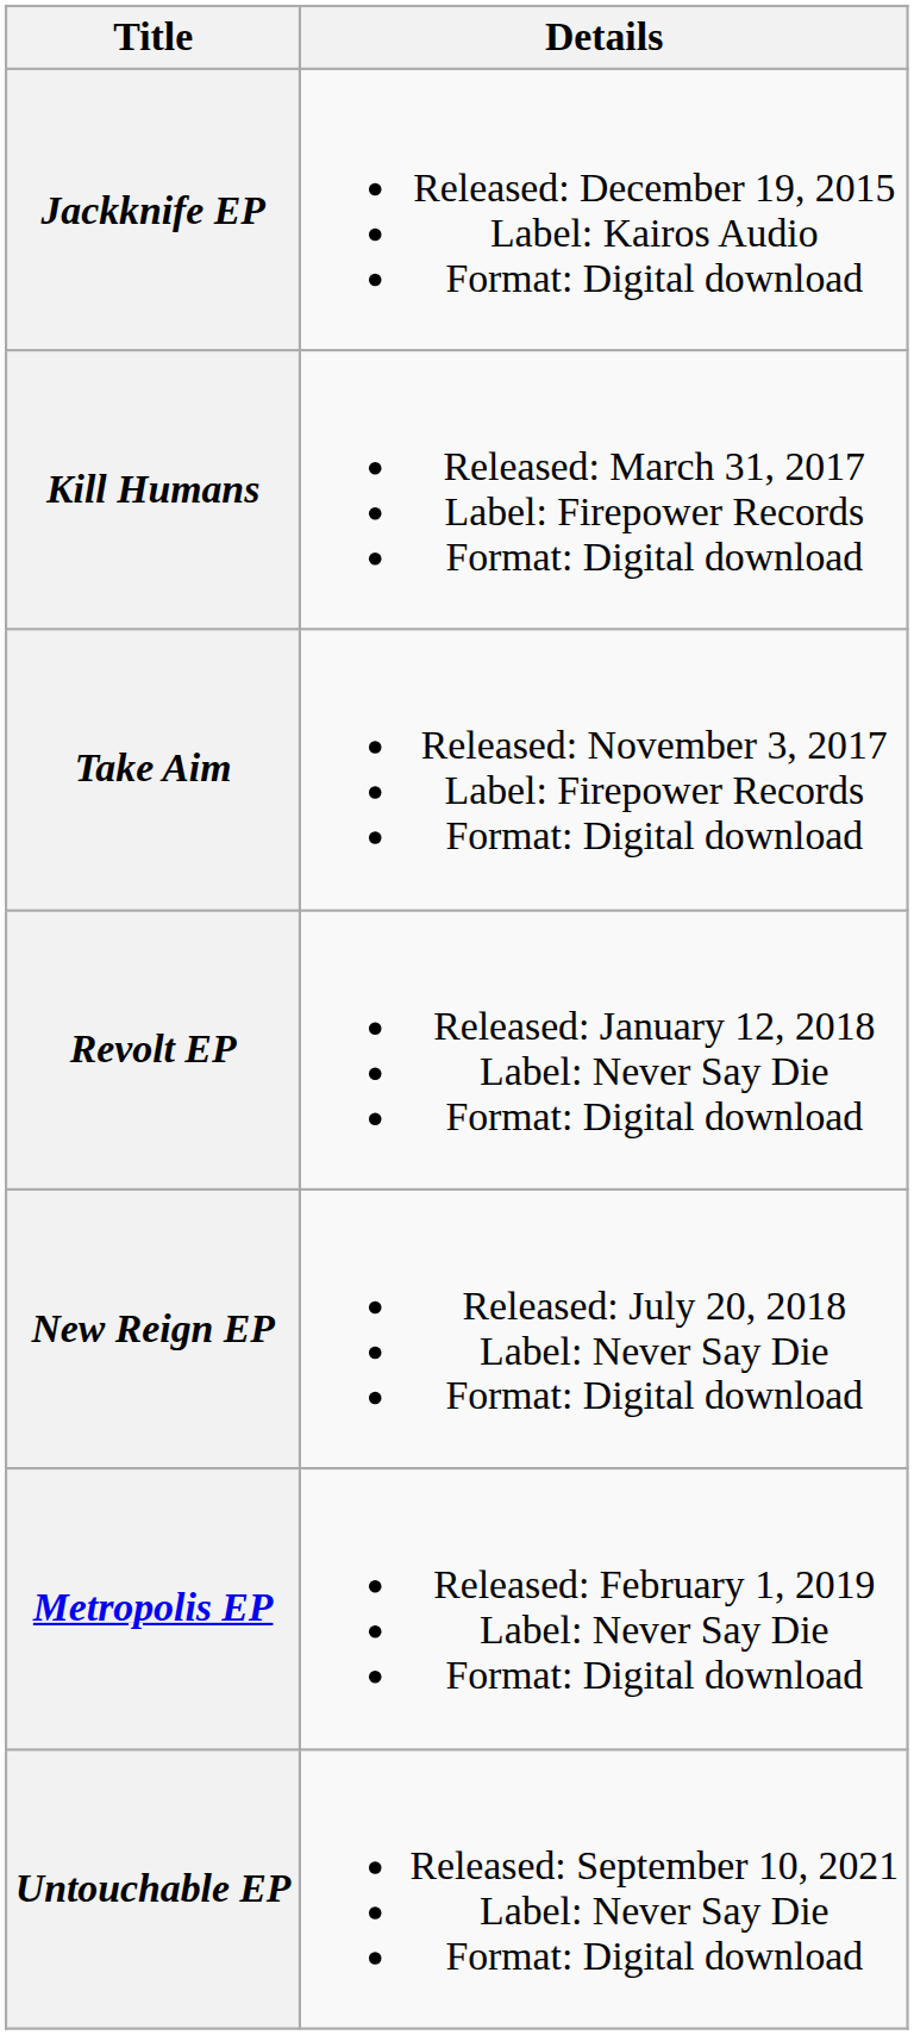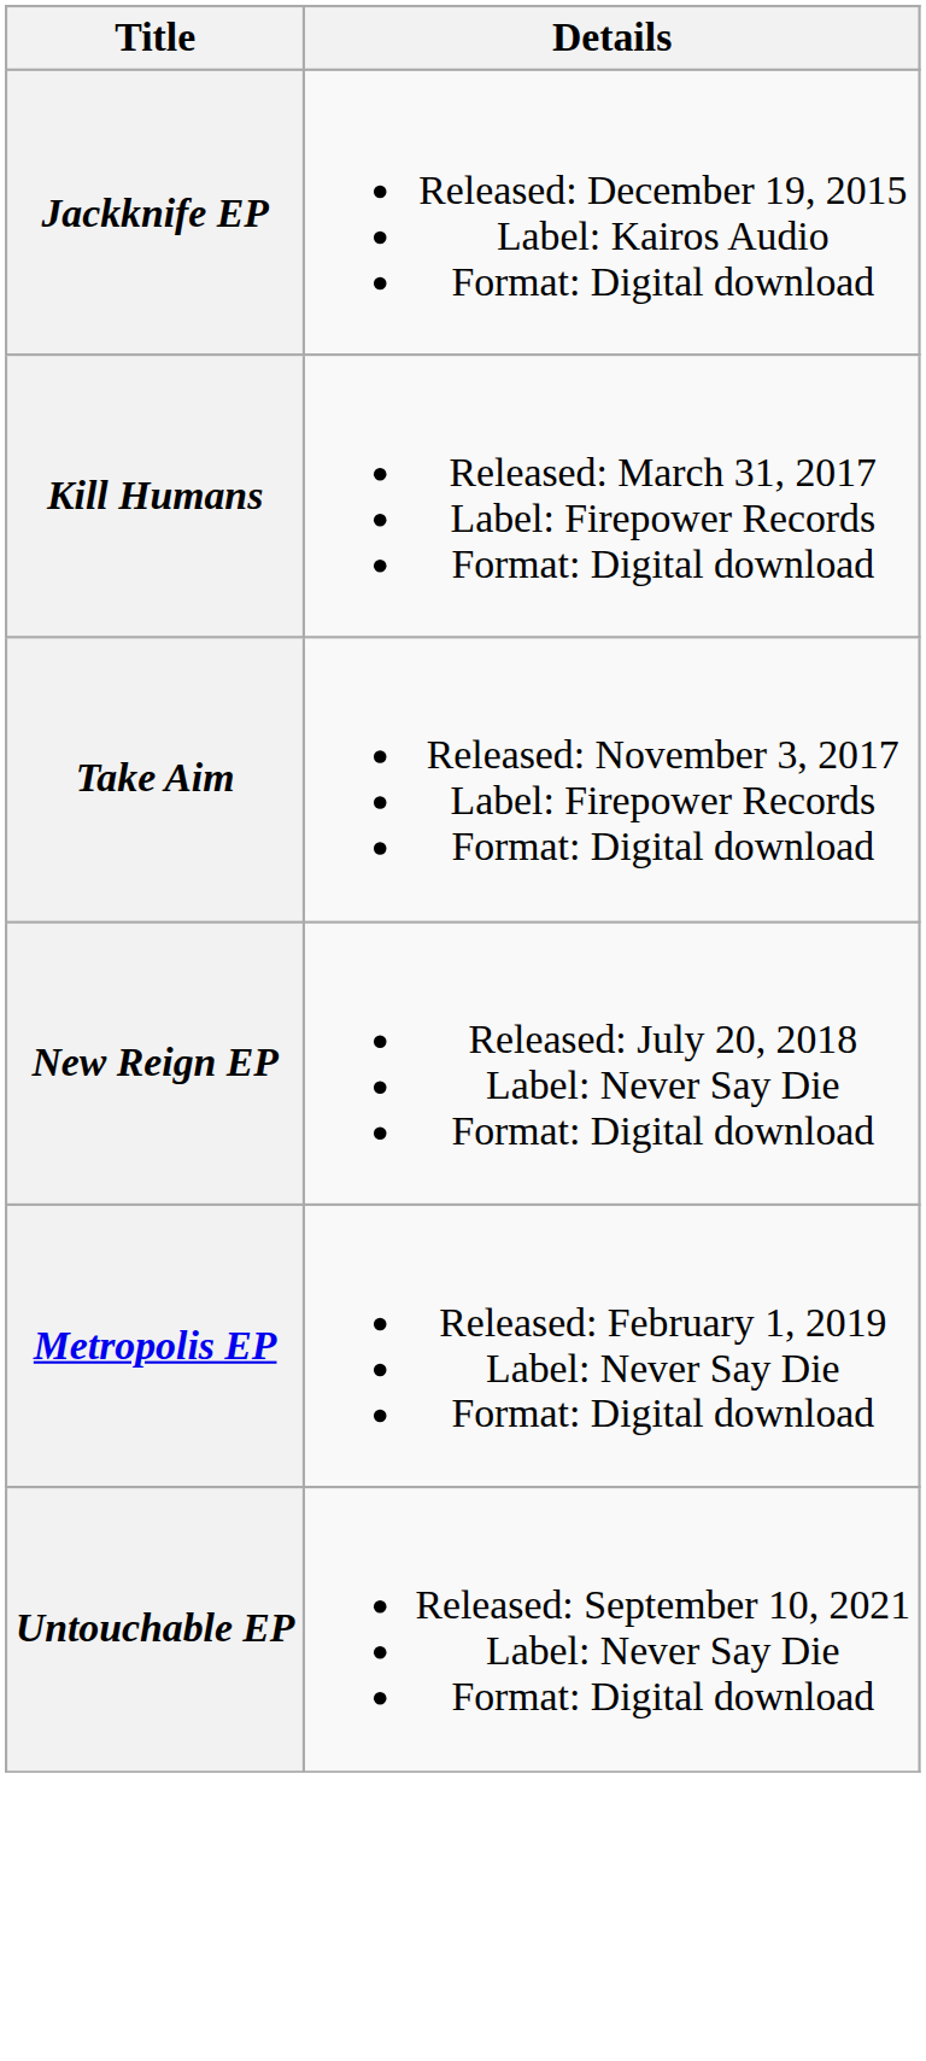- row: Revolt EP | Released: January 12, 2018 Label: Never Say Die Format: Digital download
